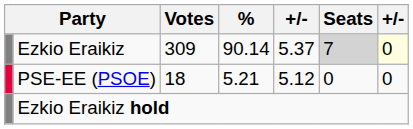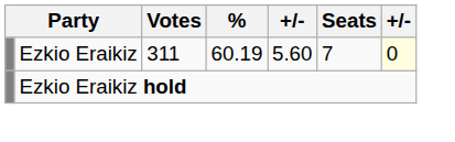Ezkio Eraikiz | Votes: 309 -> 311
Ezkio Eraikiz | %: 90.14 -> 60.19
Ezkio Eraikiz | column 5: 5.37 -> 5.60
Ezkio Eraikiz | Seats: lightgrey background -> no background
- row: PSE-EE (PSOE) | 18 | 5.21 | 5.12 | 0 | 0
